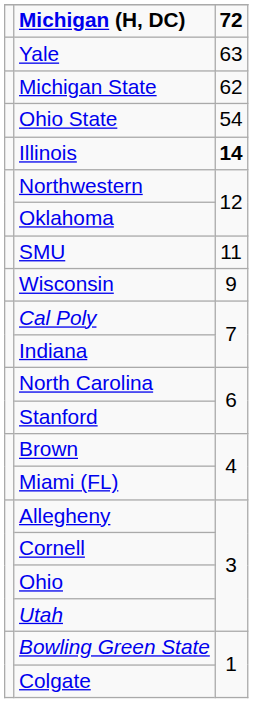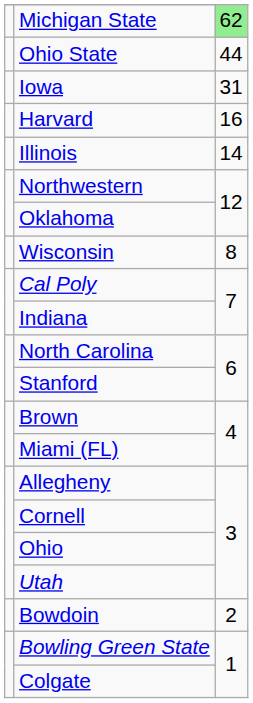- row: Michigan (H, DC) | 72
- row: Yale | 63
Michigan State | column 3: no background -> lightgreen background
Ohio State | column 3: 54 -> 44
+ row: Iowa | 31
+ row: Harvard | 16
Illinois | column 3: bold -> normal
- row: SMU | 11
Wisconsin | column 3: 9 -> 8
+ row: Bowdoin | 2
